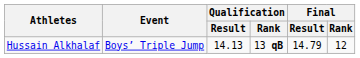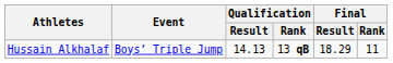Hussain Alkhalaf | Final / Result: 14.79 -> 18.29
Hussain Alkhalaf | Final / Rank: 12 -> 11
